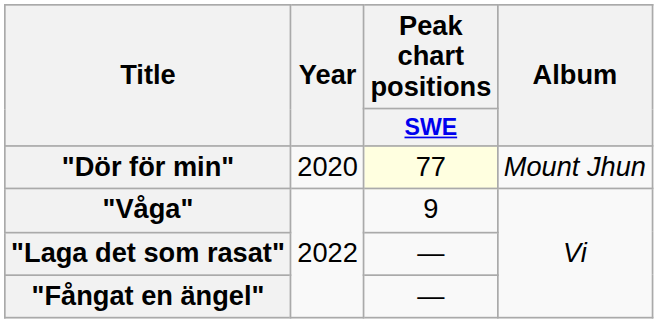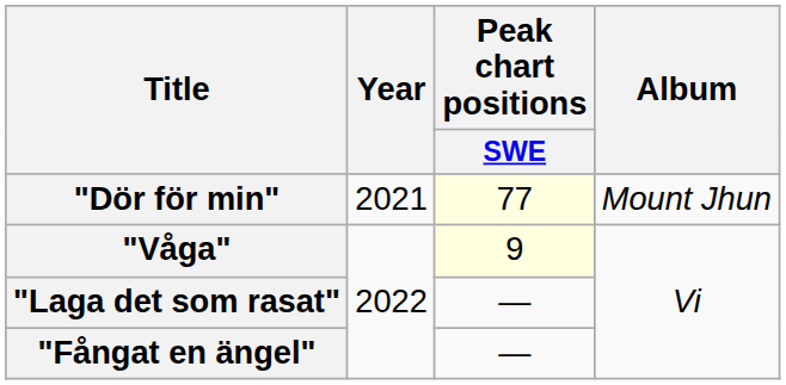"Dör för min" | Year: 2020 -> 2021
"Våga" | Peak chart positions / SWE: no background -> lightyellow background
